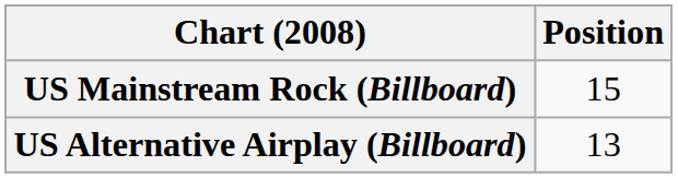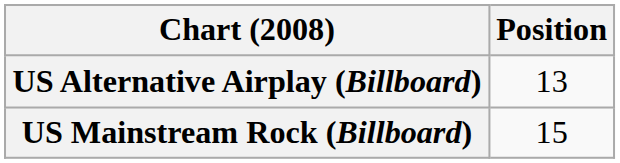rows swapped: US Alternative Airplay (Billboard) <-> US Mainstream Rock (Billboard)
